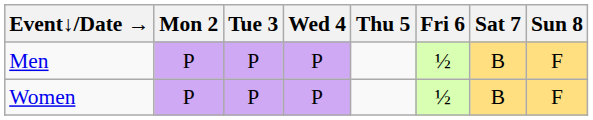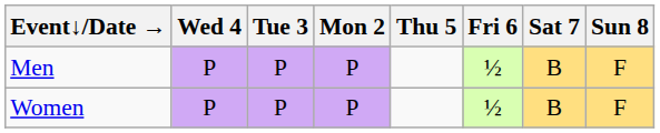columns swapped: Mon 2 <-> Wed 4
